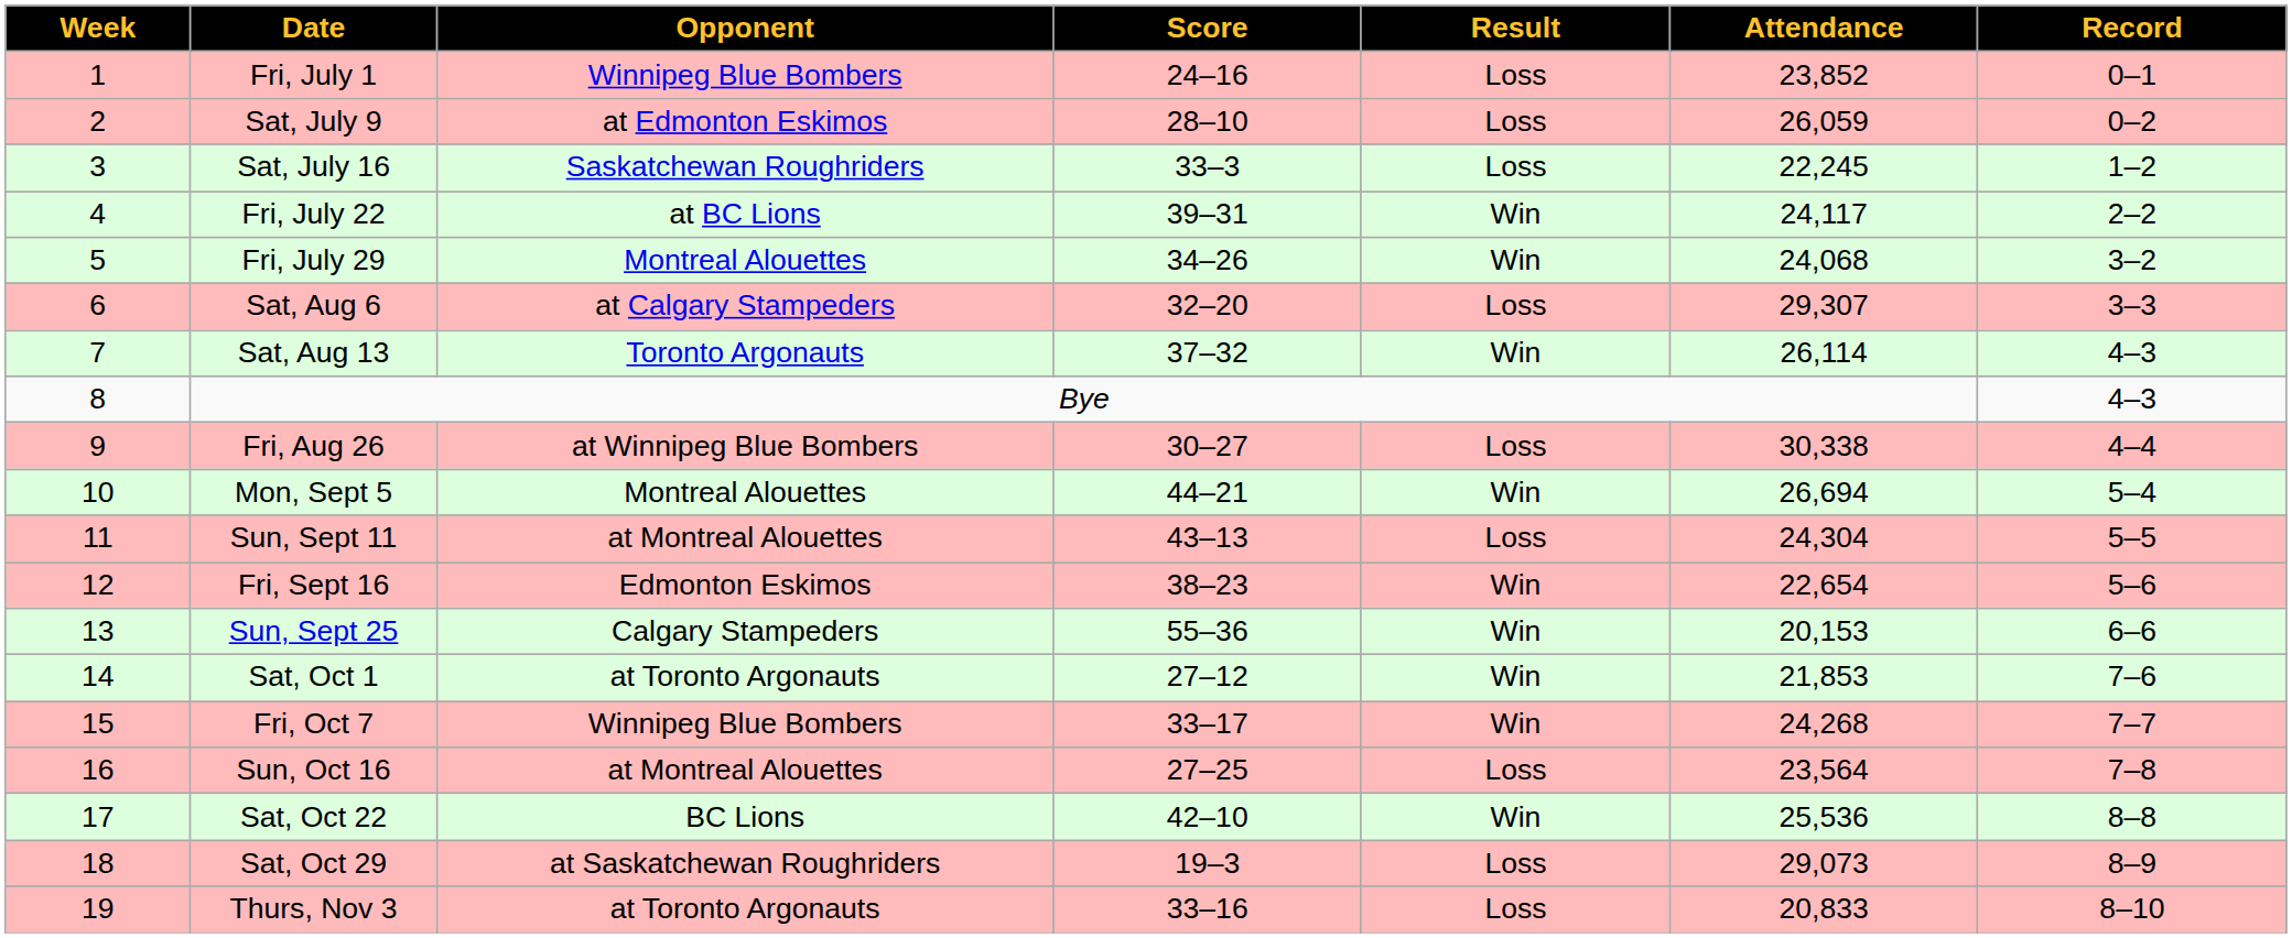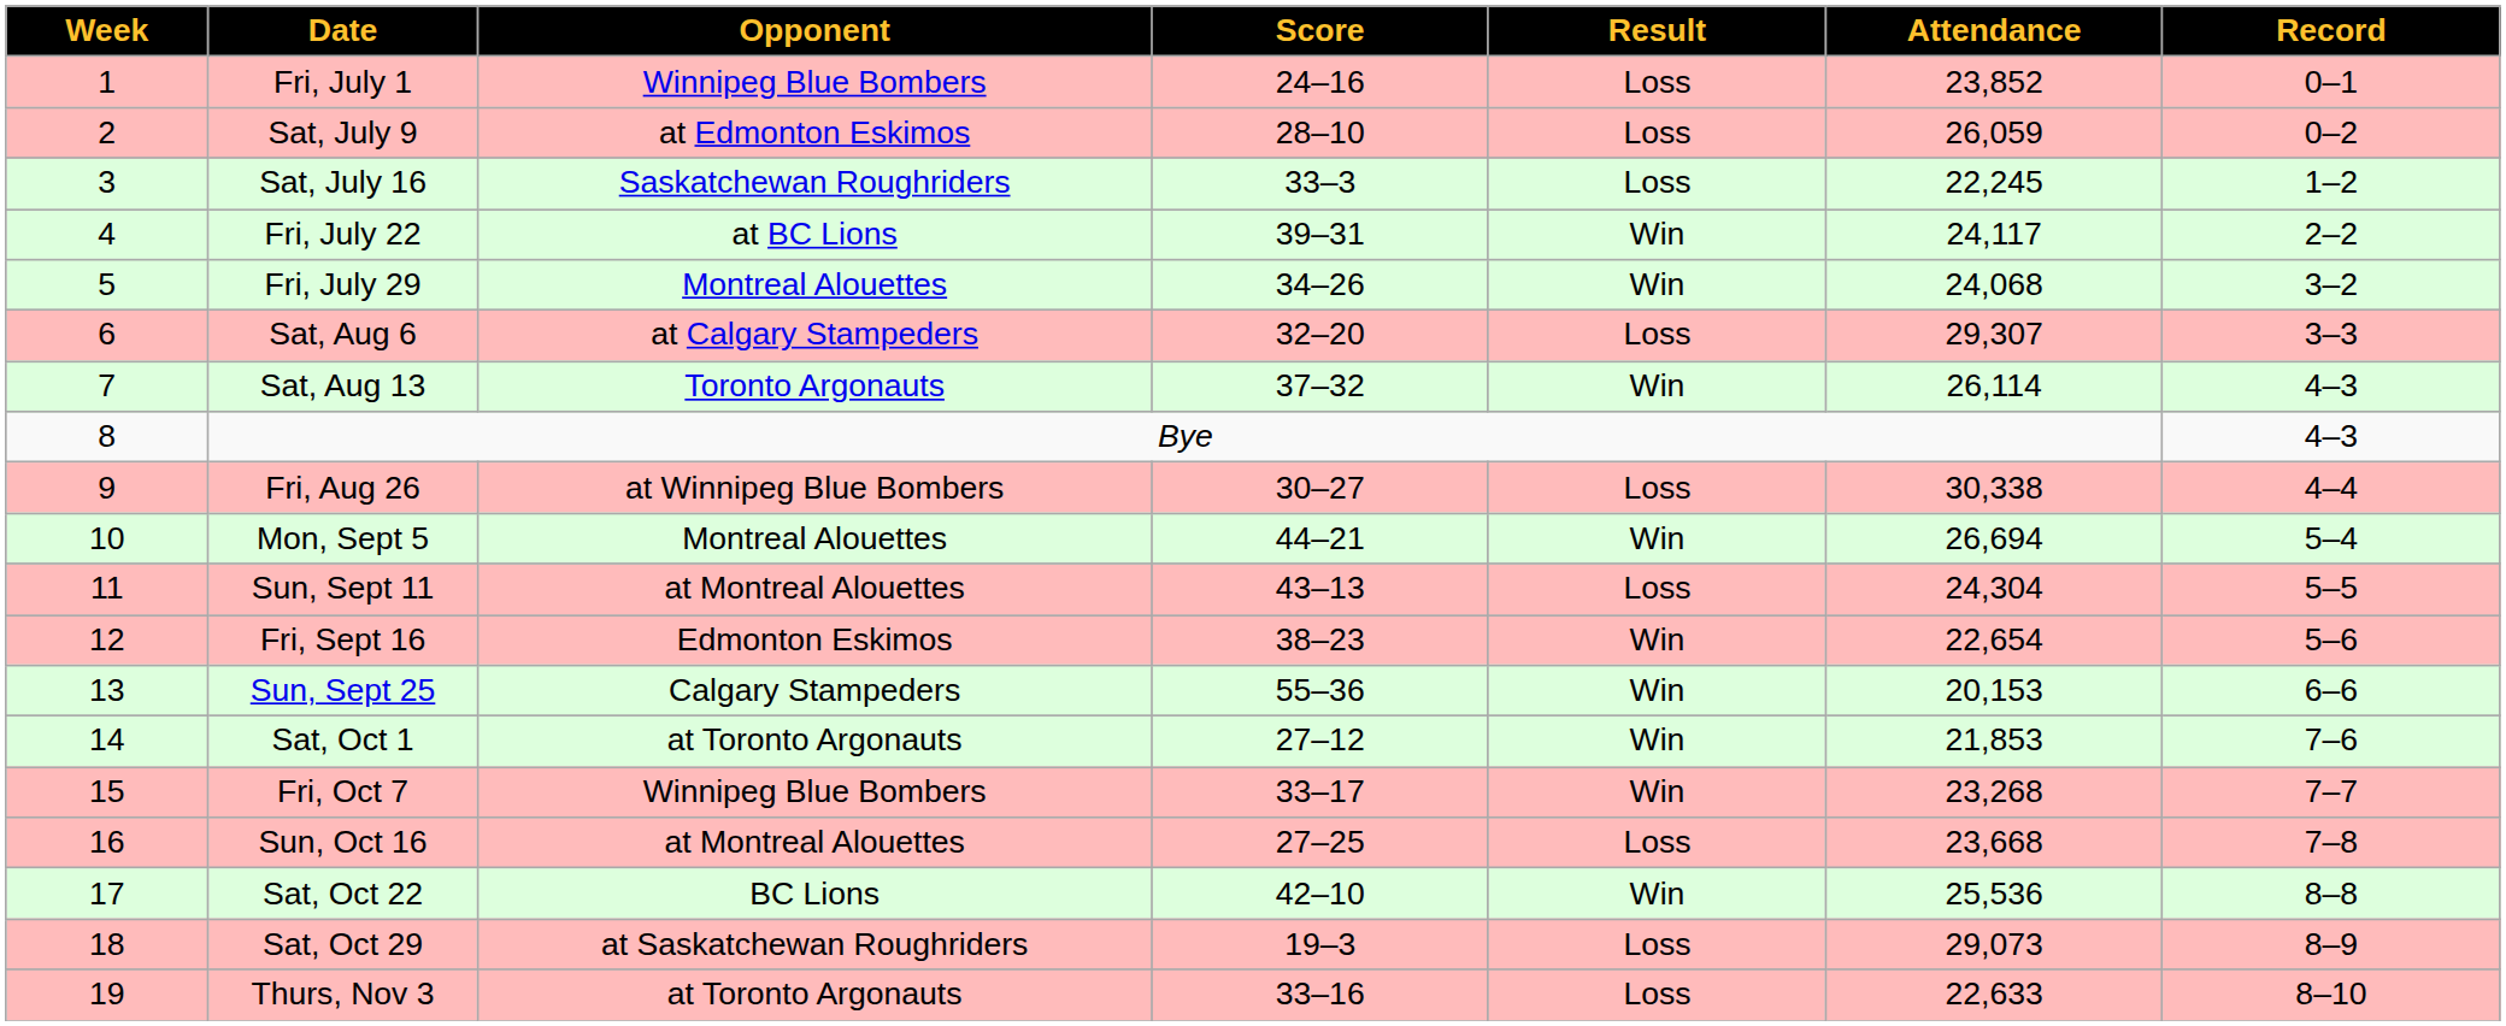Fri, Oct 7 | Attendance: 24,268 -> 23,268
Sun, Oct 16 | Attendance: 23,564 -> 23,668
Thurs, Nov 3 | Attendance: 20,833 -> 22,633
